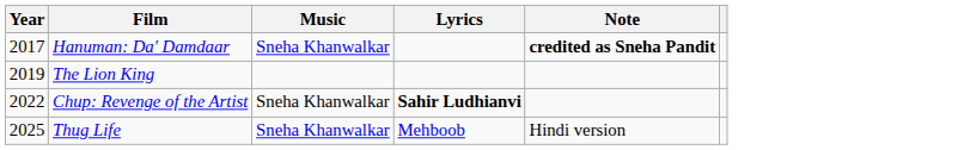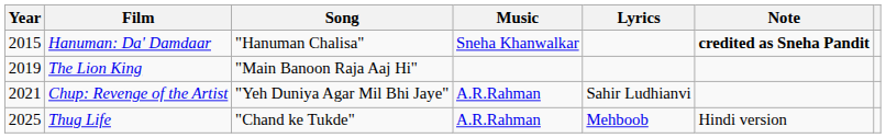+ column: Song | "Hanuman Chalisa" | "Main Banoon Raja Aaj Hi" | "Yeh Duniya Agar Mil Bhi Jaye" | "Chand ke Tukde"
Hanuman: Da' Damdaar | Year: 2017 -> 2015
Chup: Revenge of the Artist | Year: 2022 -> 2021
Chup: Revenge of the Artist | Music: Sneha Khanwalkar -> A.R.Rahman
Chup: Revenge of the Artist | Lyrics: bold -> normal
Thug Life | Music: Sneha Khanwalkar -> A.R.Rahman
